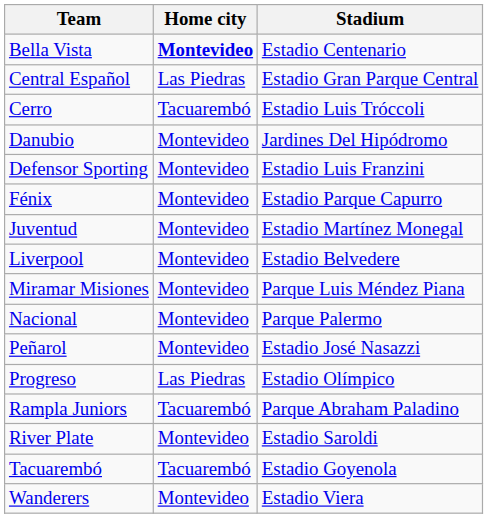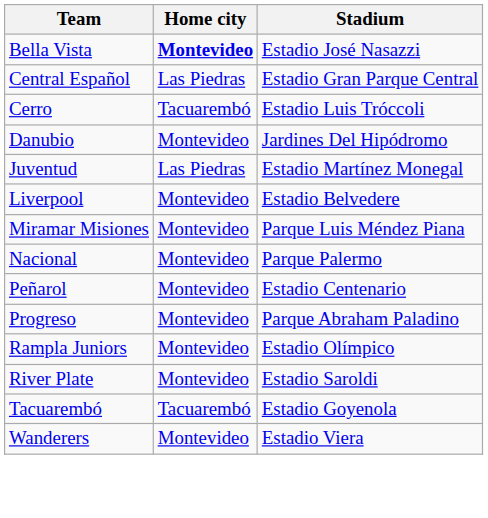Bella Vista | Stadium: Estadio Centenario -> Estadio José Nasazzi
- row: Defensor Sporting | Montevideo | Estadio Luis Franzini
- row: Fénix | Montevideo | Estadio Parque Capurro
Juventud | Home city: Montevideo -> Las Piedras
Peñarol | Stadium: Estadio José Nasazzi -> Estadio Centenario
Progreso | Home city: Las Piedras -> Montevideo
Progreso | Stadium: Estadio Olímpico -> Parque Abraham Paladino
Rampla Juniors | Home city: Tacuarembó -> Montevideo
Rampla Juniors | Stadium: Parque Abraham Paladino -> Estadio Olímpico
